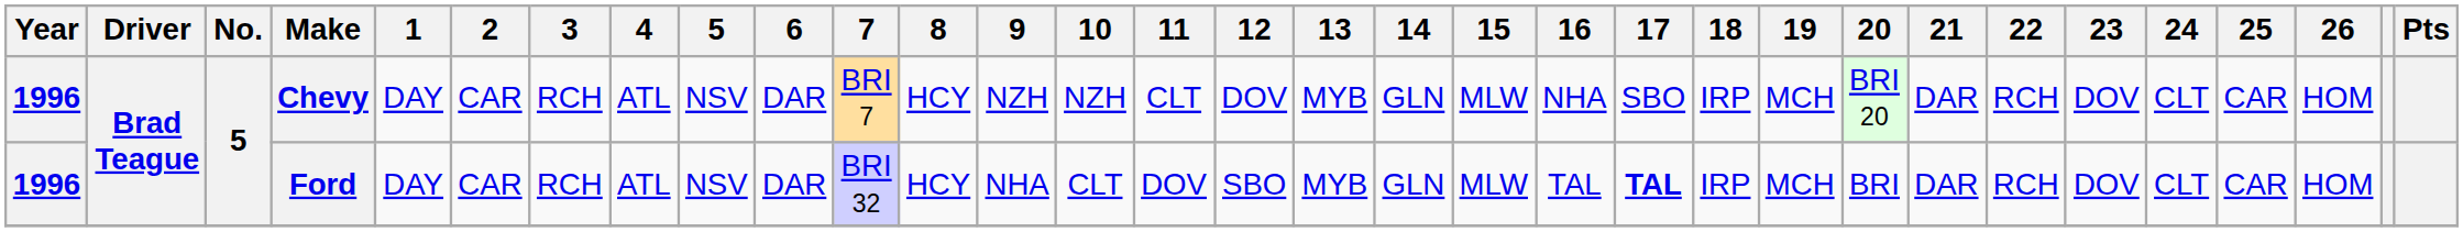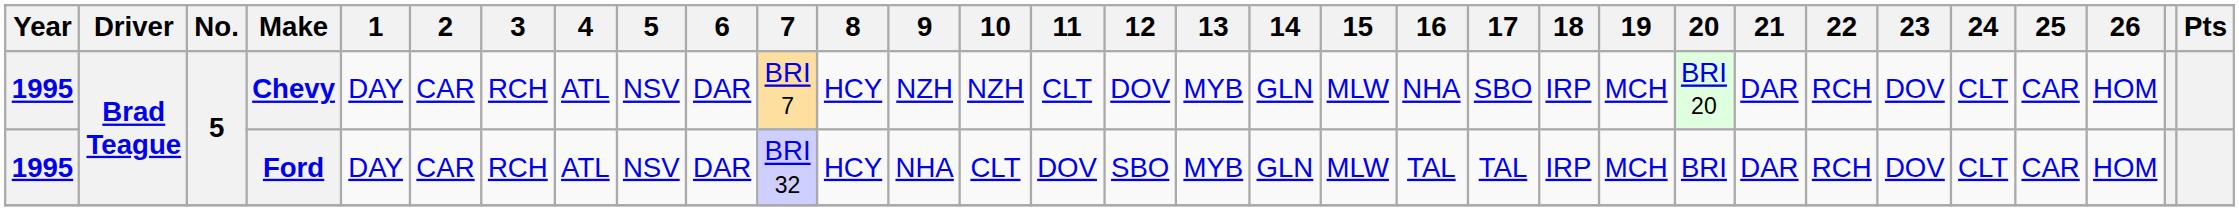Chevy | Year: 1996 -> 1995
Ford | Year: 1996 -> 1995
Ford | 17: bold -> normal
